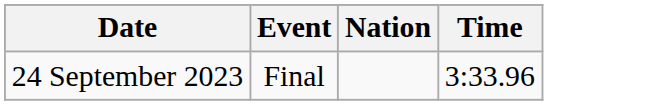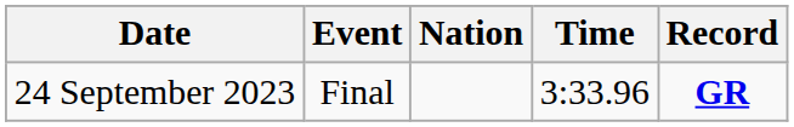+ column: Record | GR
